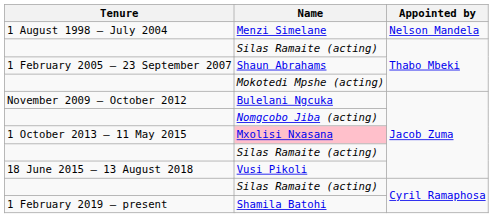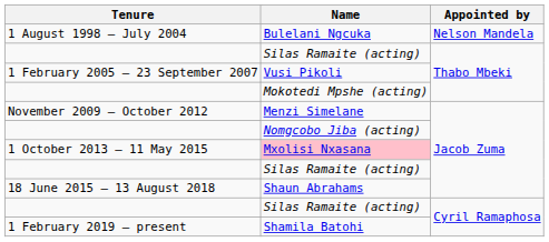1 August 1998 – July 2004 | Name: Menzi Simelane -> Bulelani Ngcuka
1 February 2005 – 23 September 2007 | Name: Shaun Abrahams -> Vusi Pikoli
November 2009 – October 2012 | Name: Bulelani Ngcuka -> Menzi Simelane
18 June 2015 – 13 August 2018 | Name: Vusi Pikoli -> Shaun Abrahams
